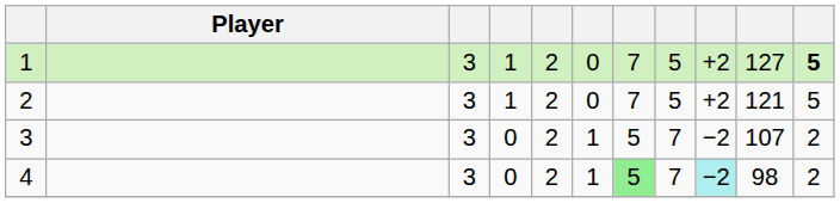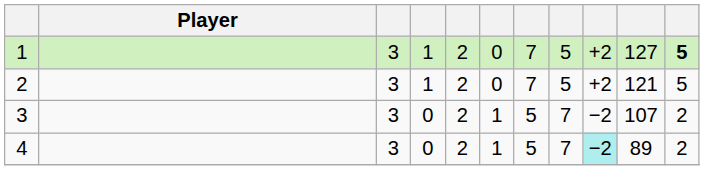4 | column 7: lightgreen background -> no background
4 | column 10: 98 -> 89
